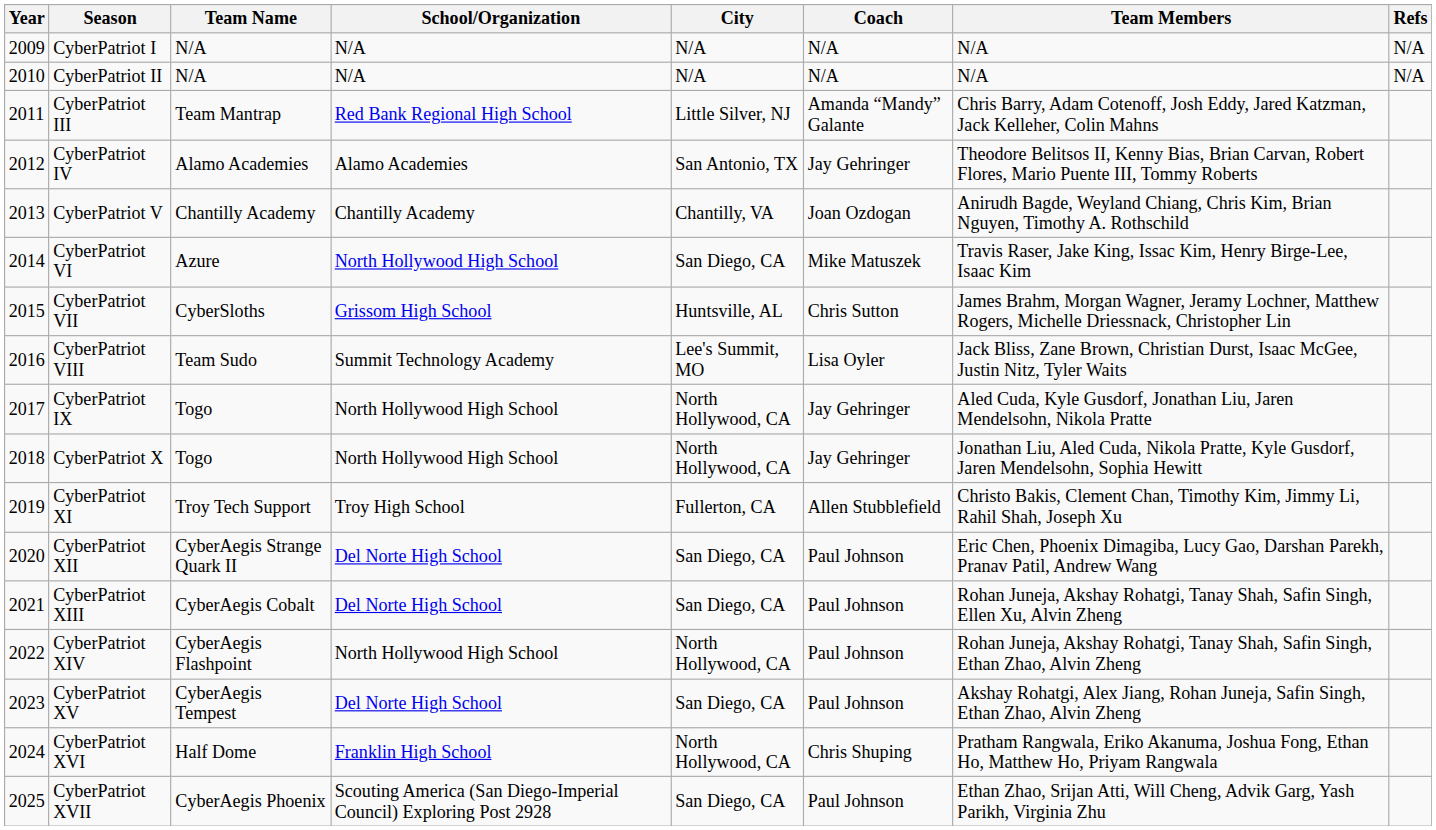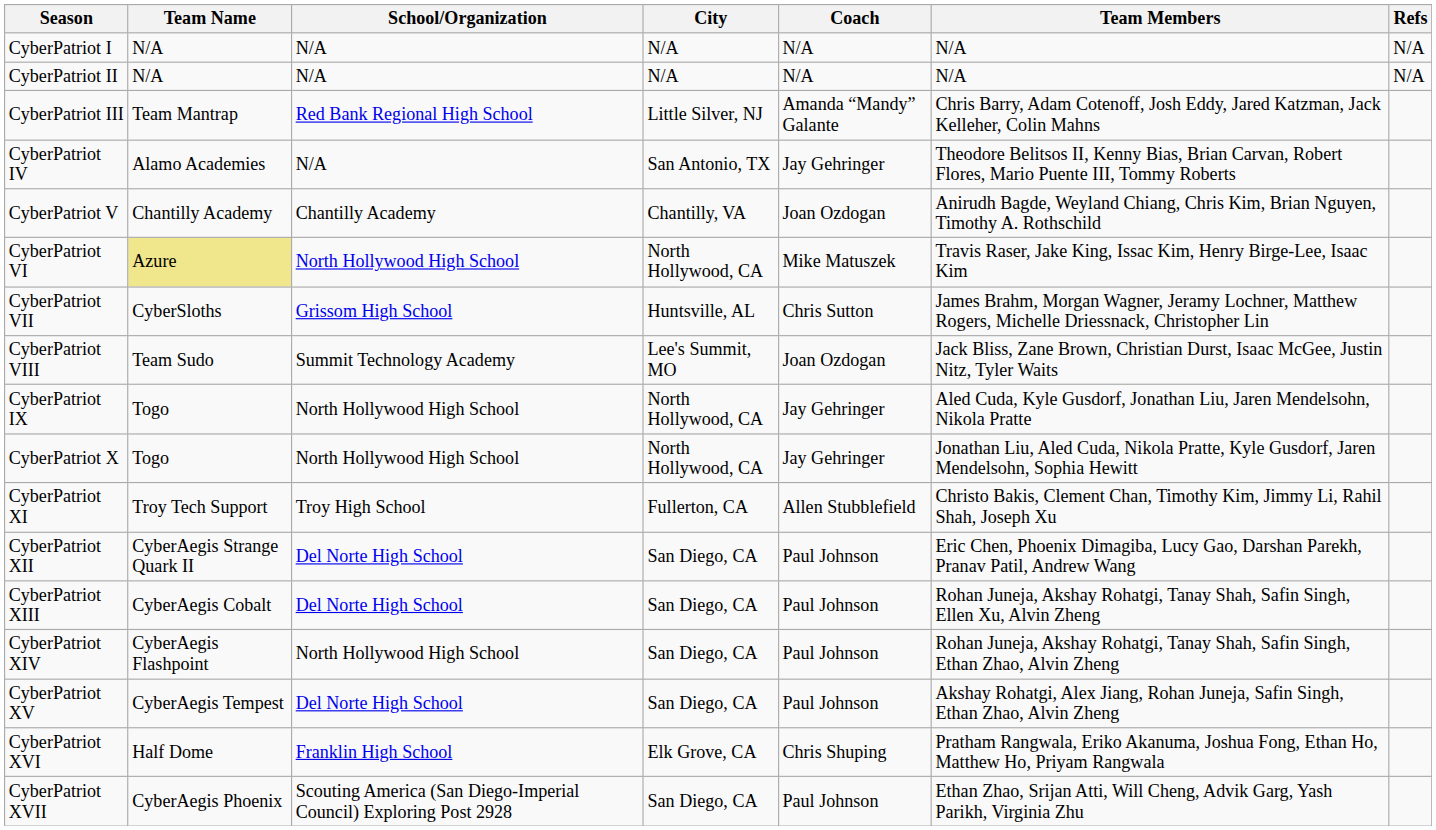- column: Year | 2009 | 2010 | 2011 | 2012 | 2013 | 2014 | 2015 | 2016 | 2017 | 2018 | 2019 | 2020 | 2021 | 2022 | 2023 | 2024 | 2025
CyberPatriot IV | School/Organization: Alamo Academies -> N/A
CyberPatriot VI | Team Name: no background -> khaki background
CyberPatriot VI | City: San Diego, CA -> North Hollywood, CA
CyberPatriot VIII | Coach: Lisa Oyler -> Joan Ozdogan
CyberPatriot XIV | City: North Hollywood, CA -> San Diego, CA
CyberPatriot XVI | City: North Hollywood, CA -> Elk Grove, CA
